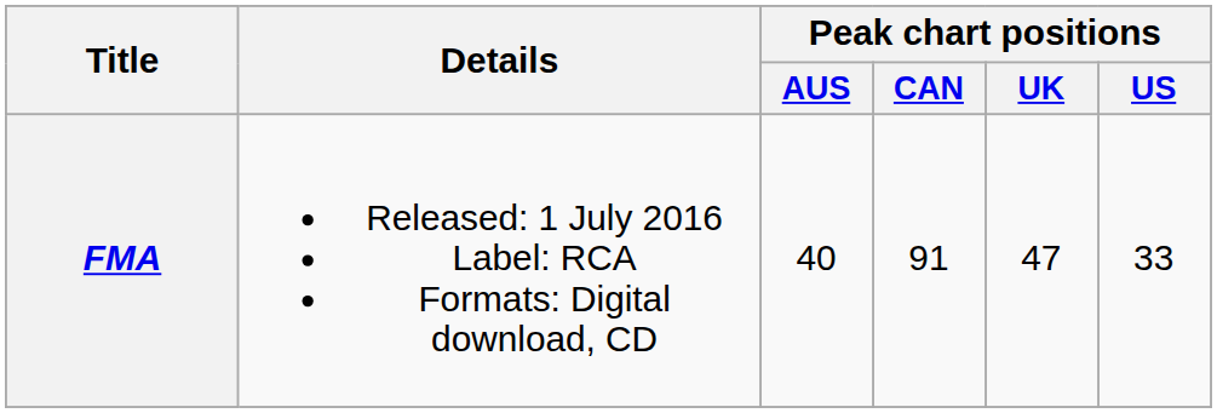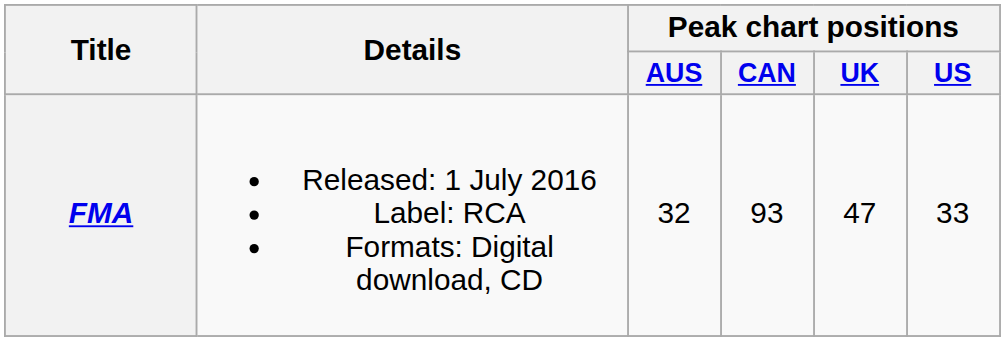FMA | Peak chart positions / AUS: 40 -> 32
FMA | Peak chart positions / CAN: 91 -> 93
